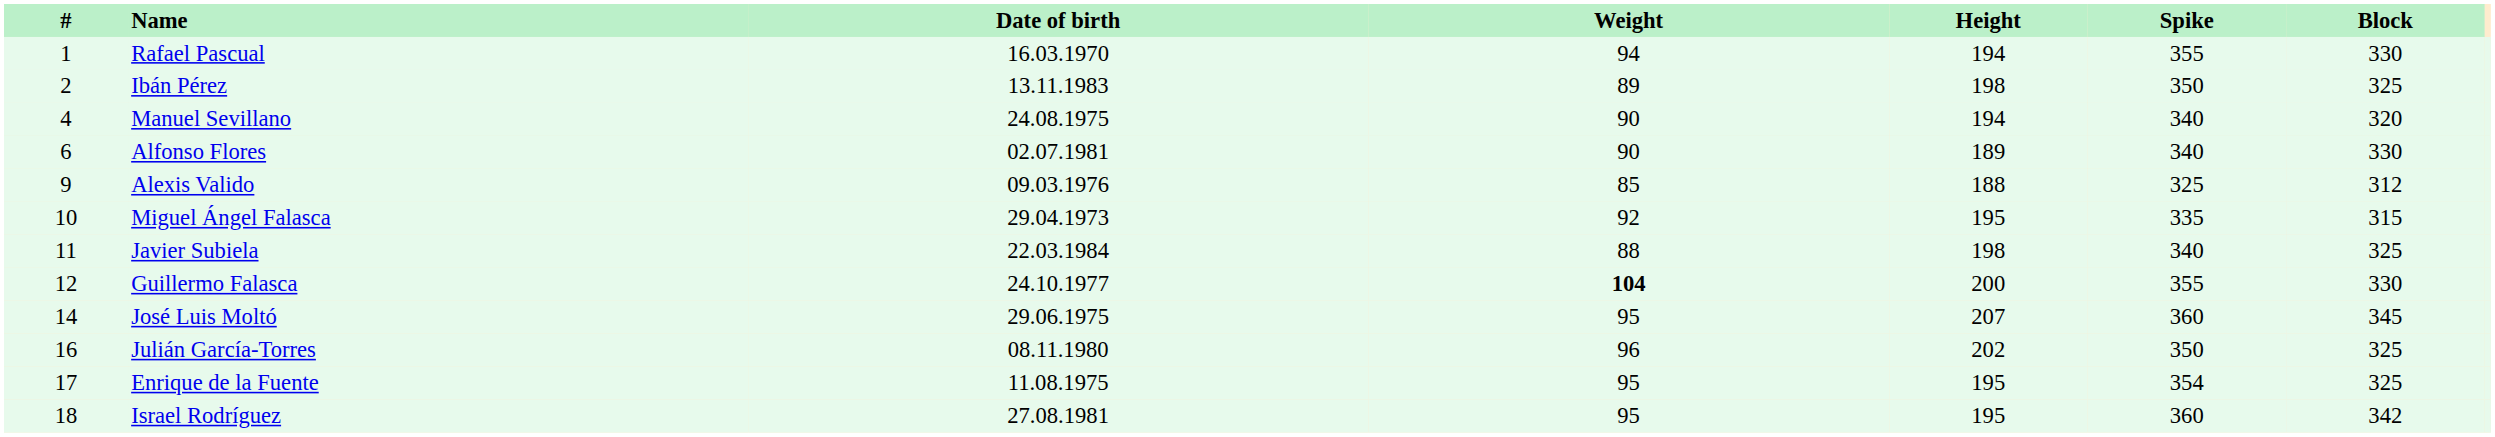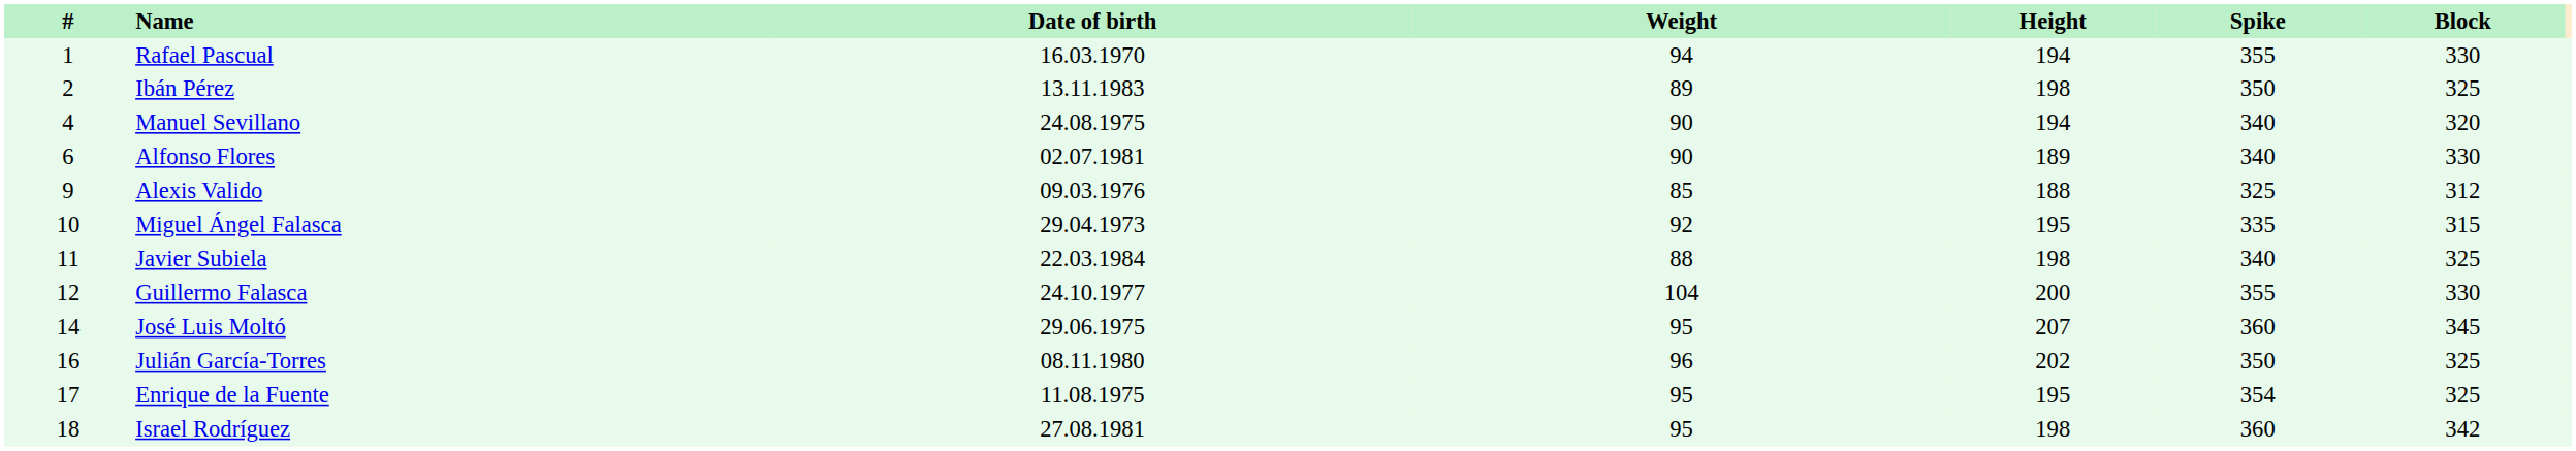Guillermo Falasca | Weight: bold -> normal
Israel Rodríguez | Height: 195 -> 198
